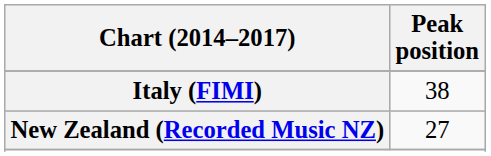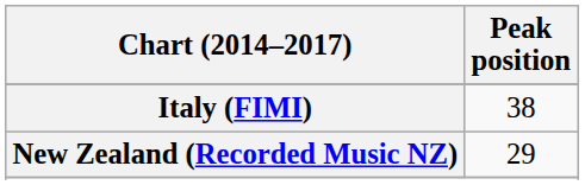New Zealand (Recorded Music NZ) | Peak position: 27 -> 29
